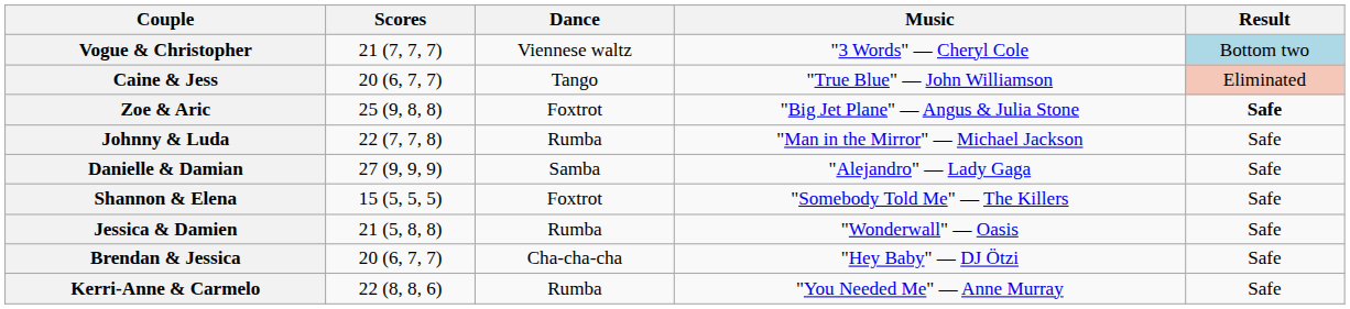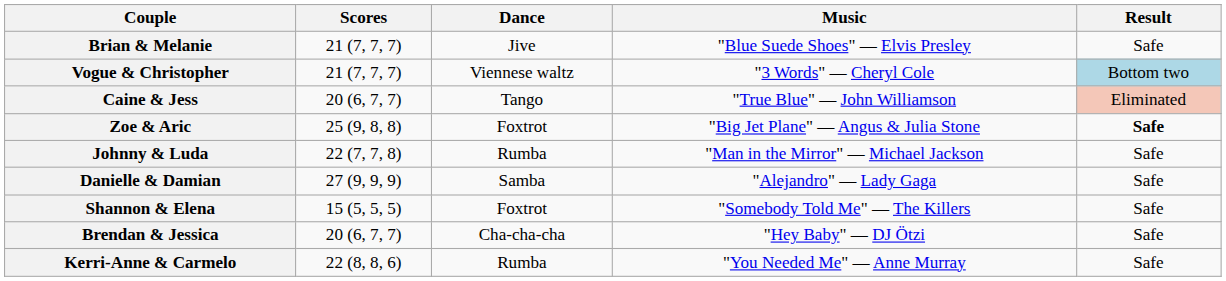+ row: Brian & Melanie | 21 (7, 7, 7) | Jive | "Blue Suede Shoes" — Elvis Presley | Safe
- row: Jessica & Damien | 21 (5, 8, 8) | Rumba | "Wonderwall" — Oasis | Safe
